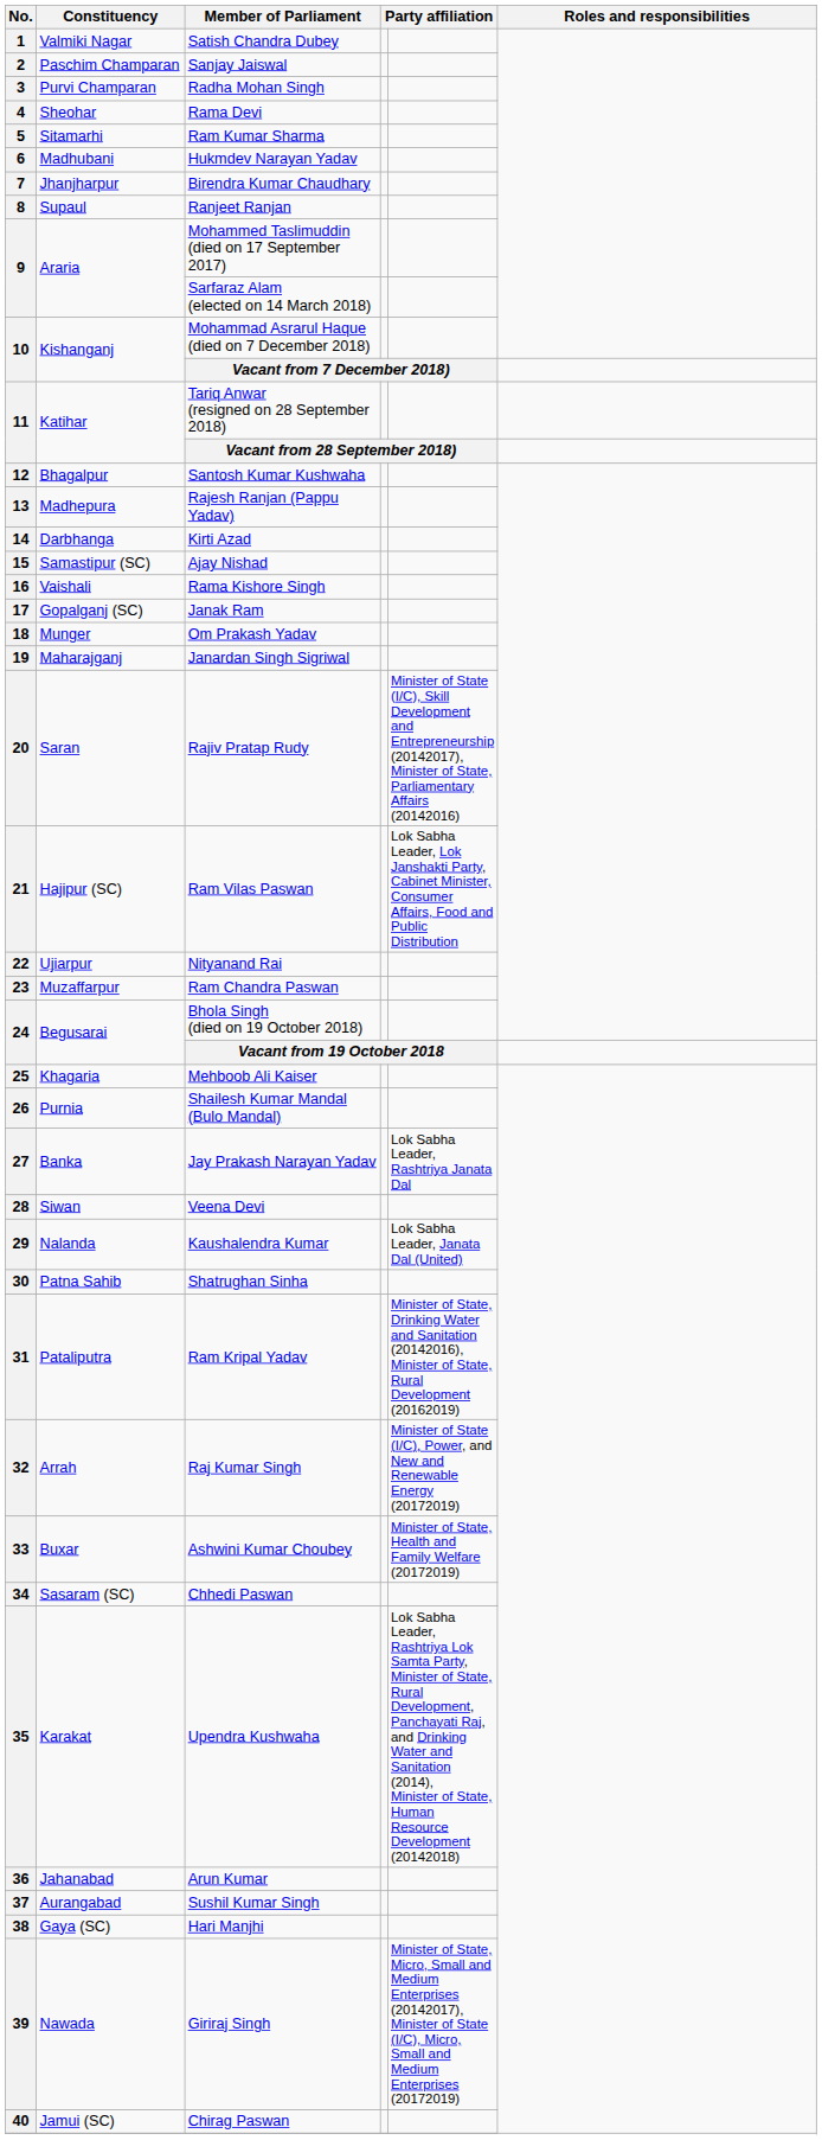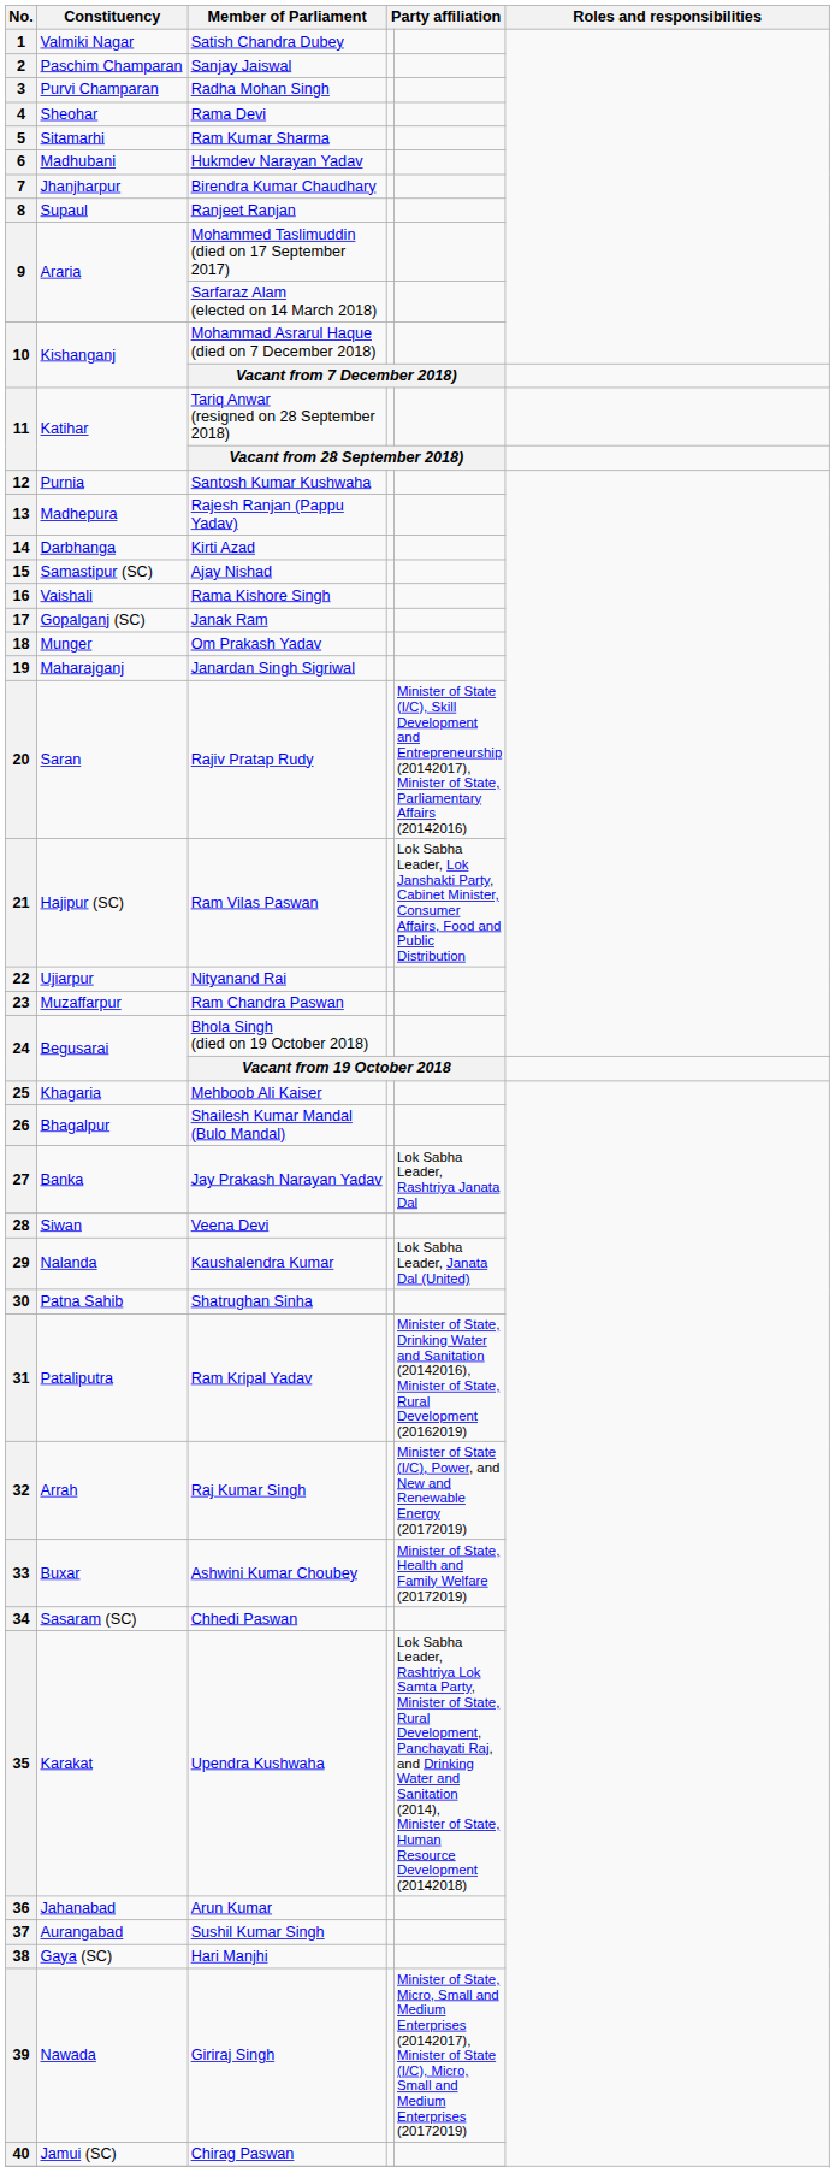12 | Constituency: Bhagalpur -> Purnia
26 | Constituency: Purnia -> Bhagalpur
